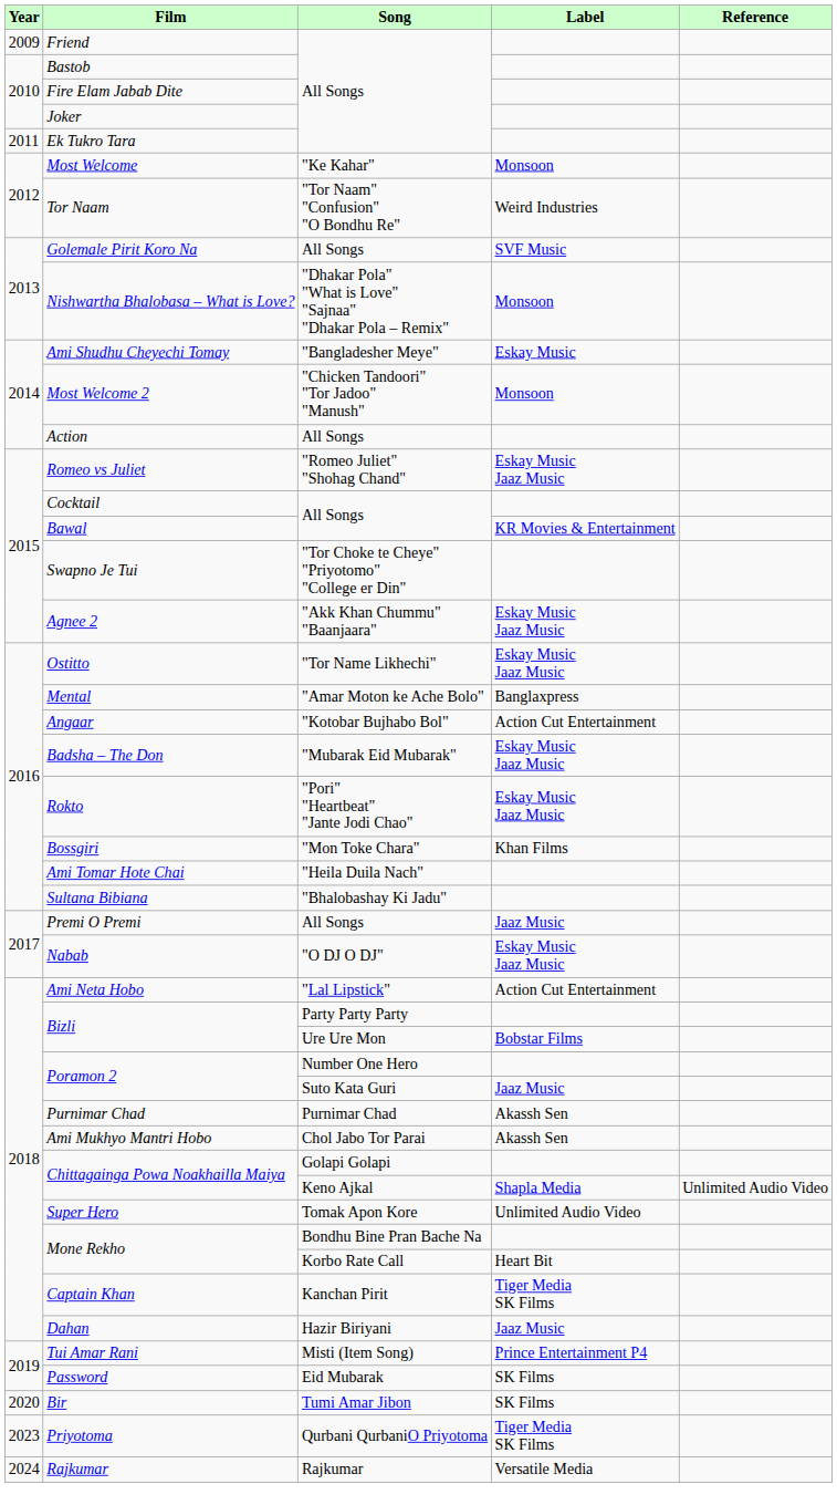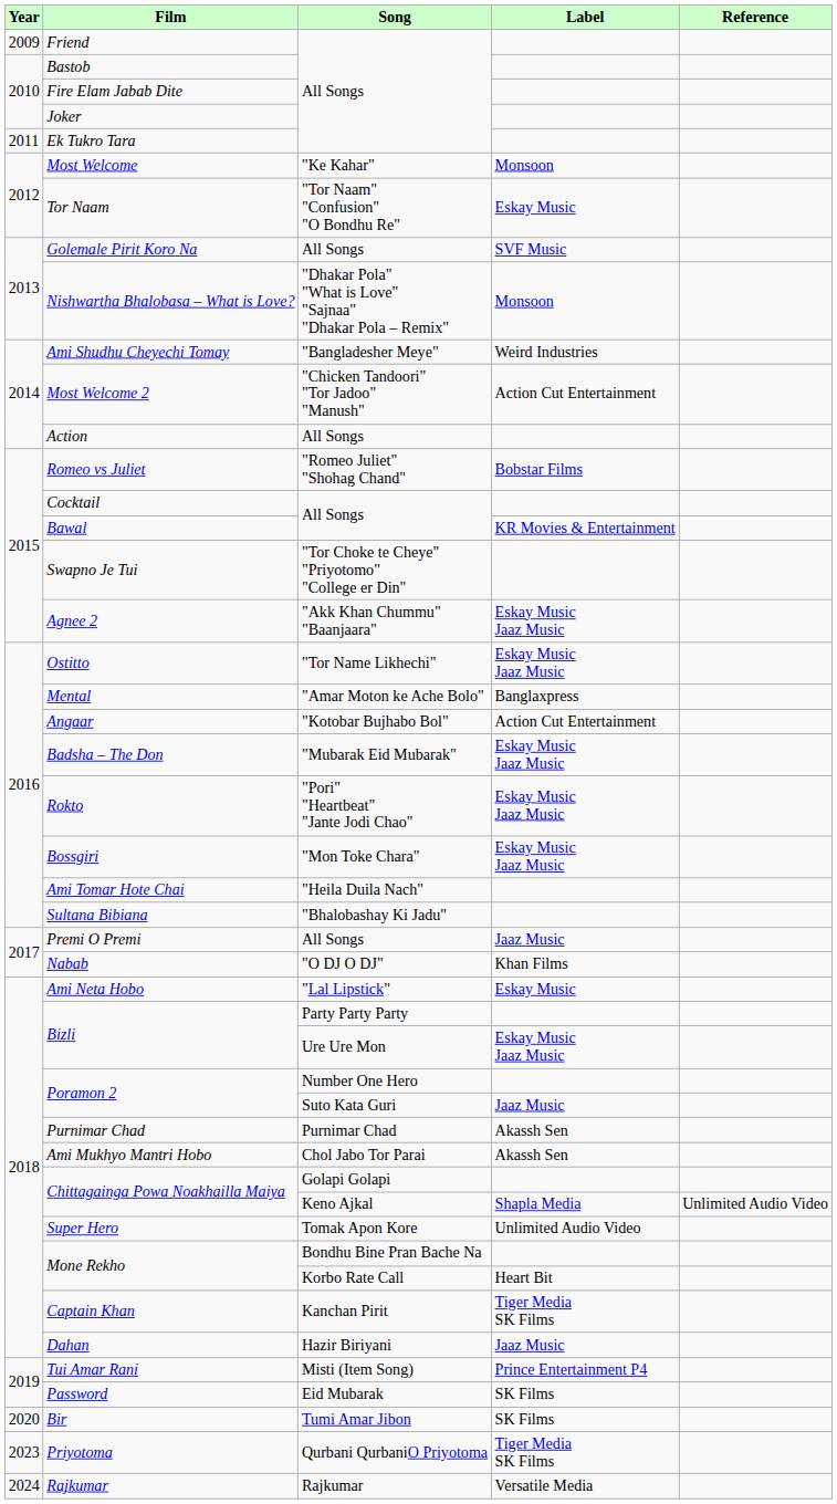Tor Naam | Label: Weird Industries -> Eskay Music
Ami Shudhu Cheyechi Tomay | Label: Eskay Music -> Weird Industries
Most Welcome 2 | Label: Monsoon -> Action Cut Entertainment
Romeo vs Juliet | Label: Eskay Music Jaaz Music -> Bobstar Films
Bossgiri | Label: Khan Films -> Eskay Music Jaaz Music
Nabab | Label: Eskay Music Jaaz Music -> Khan Films
Ami Neta Hobo | Label: Action Cut Entertainment -> Eskay Music
Bizli / Ure Ure Mon | Label: Bobstar Films -> Eskay Music Jaaz Music
